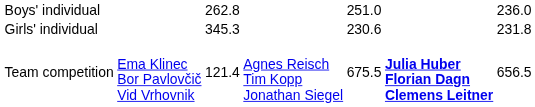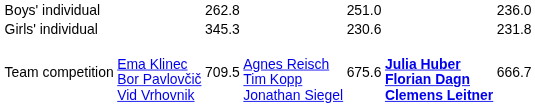Team competition | column 3: 121.4 -> 709.5
Team competition | column 5: 675.5 -> 675.6
Team competition | column 7: 656.5 -> 666.7
